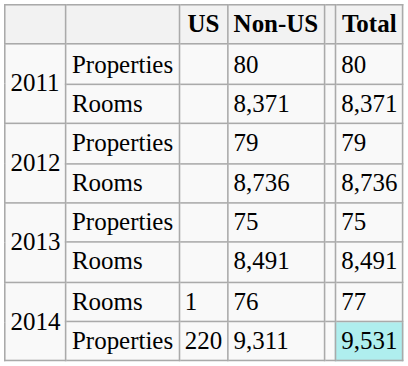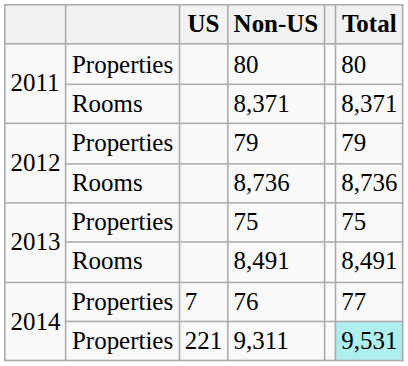76 | column 2: Rooms -> Properties
76 | US: 1 -> 7
9,311 | US: 220 -> 221
